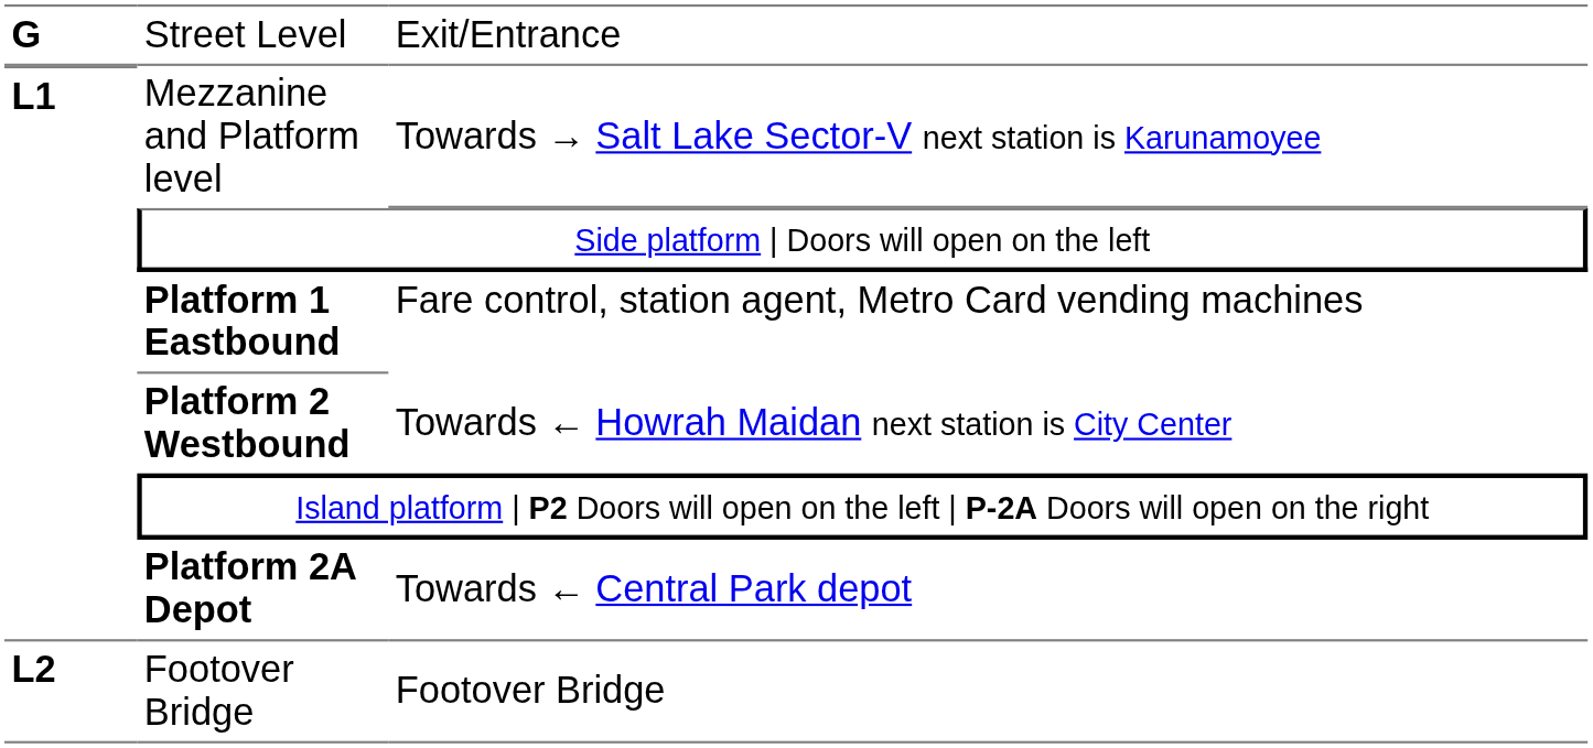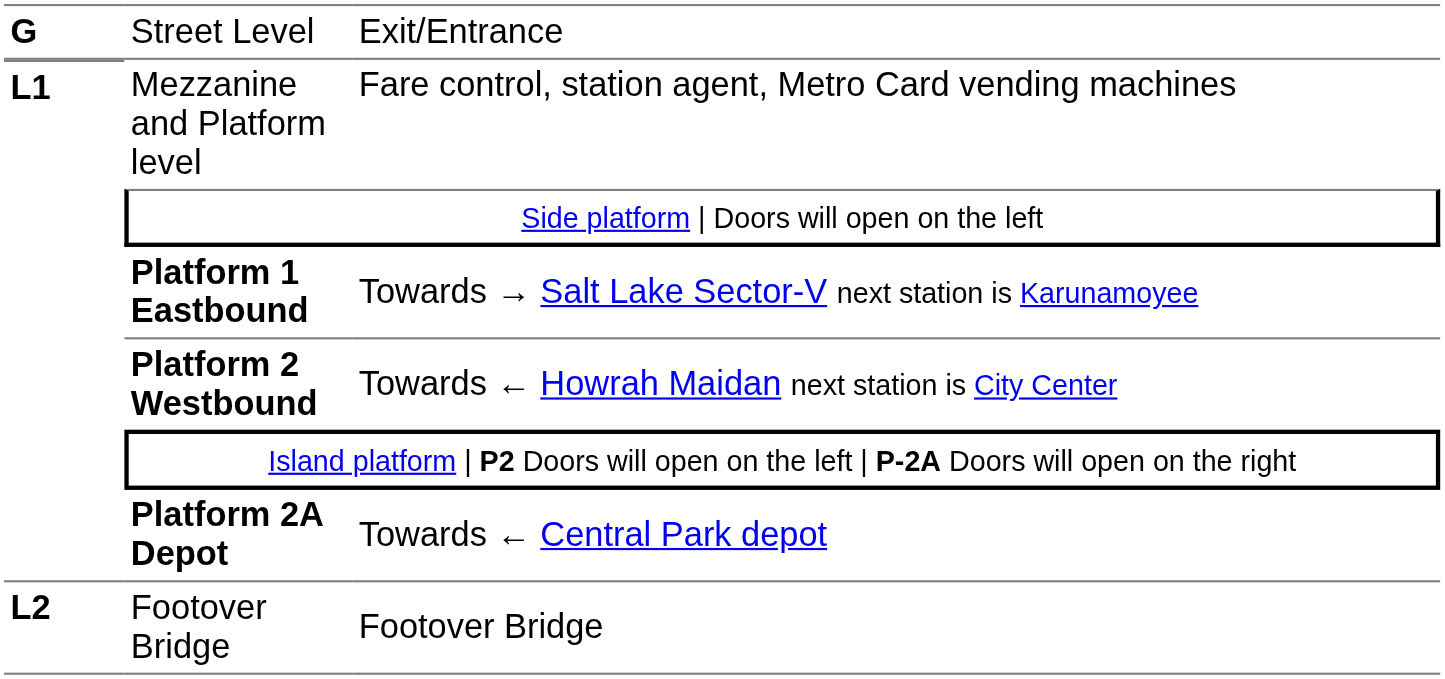Mezzanine and Platform level | column 3: Towards → Salt Lake Sector-V next station is Karunamoyee -> Fare control, station agent, Metro Card vending machines
Platform 1 Eastbound | column 3: Fare control, station agent, Metro Card vending machines -> Towards → Salt Lake Sector-V next station is Karunamoyee
